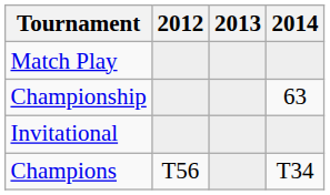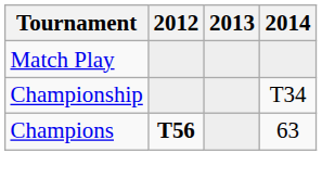Championship | 2014: 63 -> T34
- row: Invitational
Champions | 2012: normal -> bold
Champions | 2014: T34 -> 63
